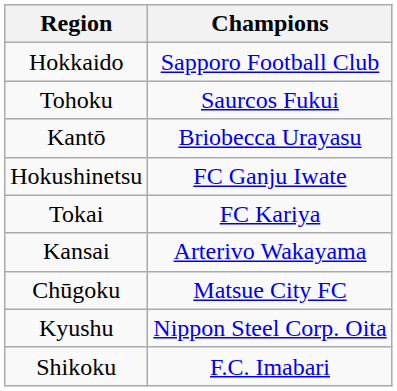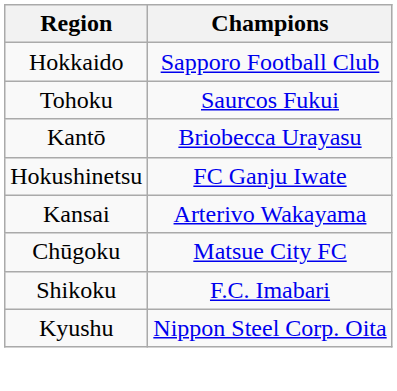- row: Tokai | FC Kariya
rows swapped: Shikoku <-> Kyushu
